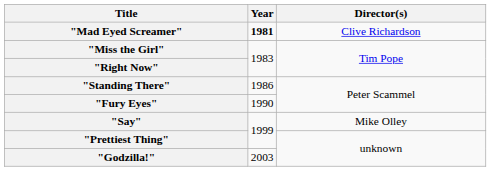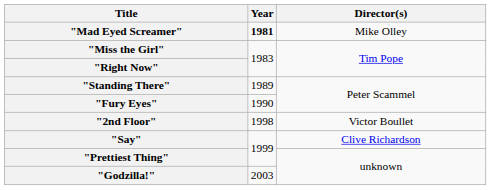"Mad Eyed Screamer" | Director(s): Clive Richardson -> Mike Olley
"Standing There" | Year: 1986 -> 1989
+ row: "2nd Floor" | 1998 | Victor Boullet
"Say" | Director(s): Mike Olley -> Clive Richardson
